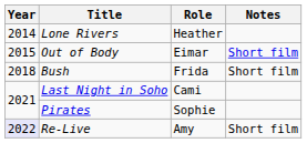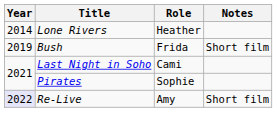- row: 2015 | Out of Body | Eimar | Short film
Bush | Year: 2018 -> 2019
